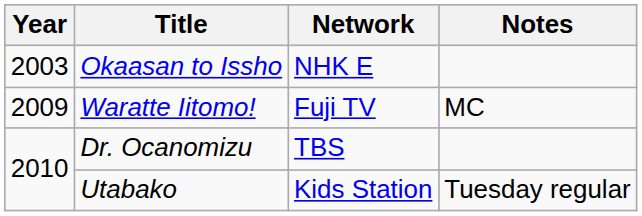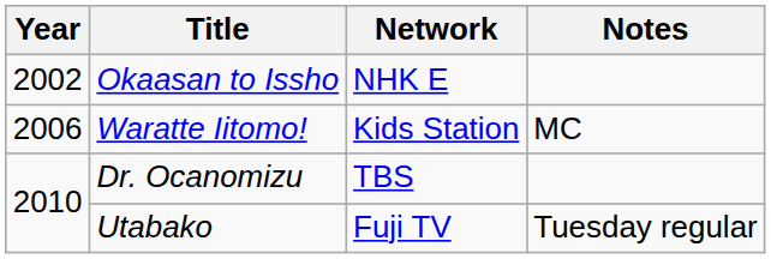Okaasan to Issho | Year: 2003 -> 2002
Waratte Iitomo! | Year: 2009 -> 2006
Waratte Iitomo! | Network: Fuji TV -> Kids Station
Utabako | Network: Kids Station -> Fuji TV
